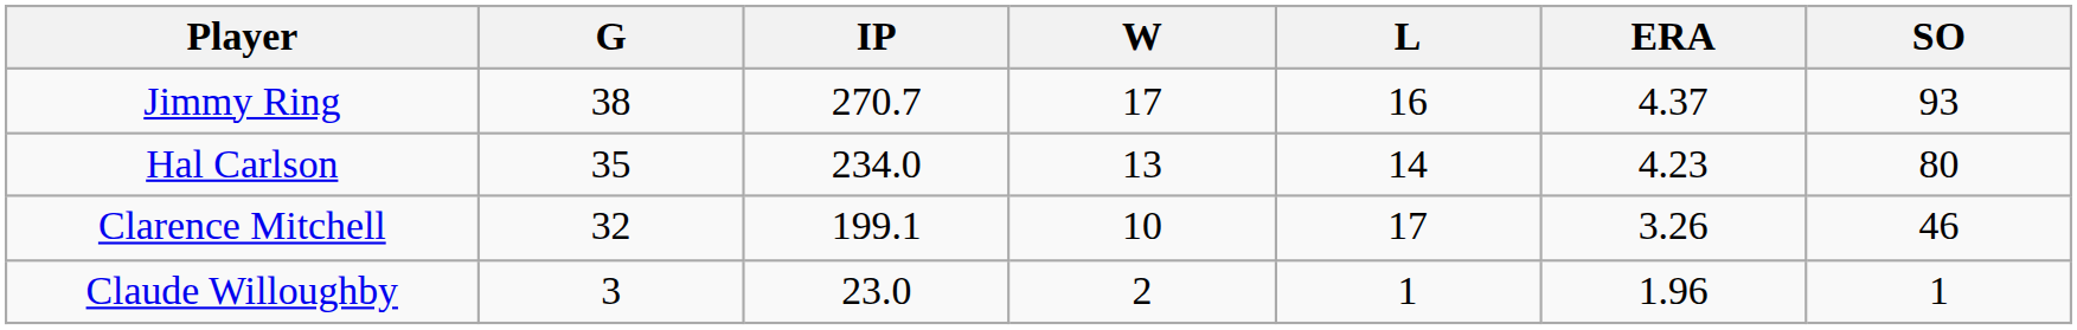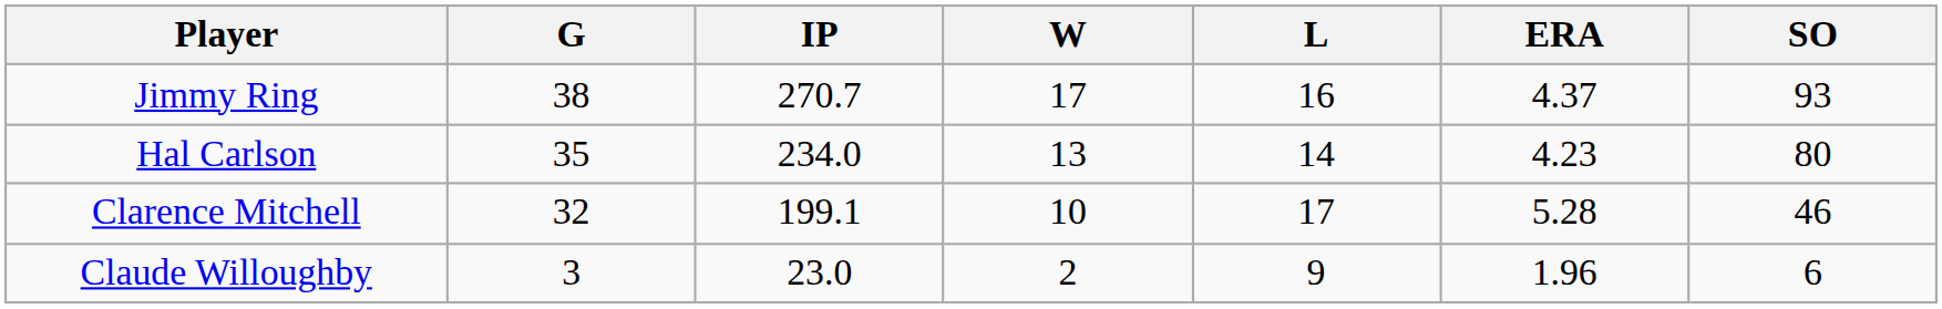Clarence Mitchell | ERA: 3.26 -> 5.28
Claude Willoughby | L: 1 -> 9
Claude Willoughby | SO: 1 -> 6
